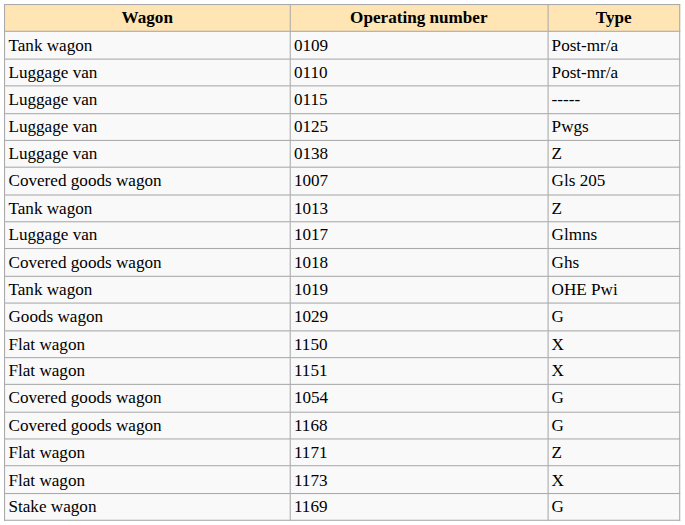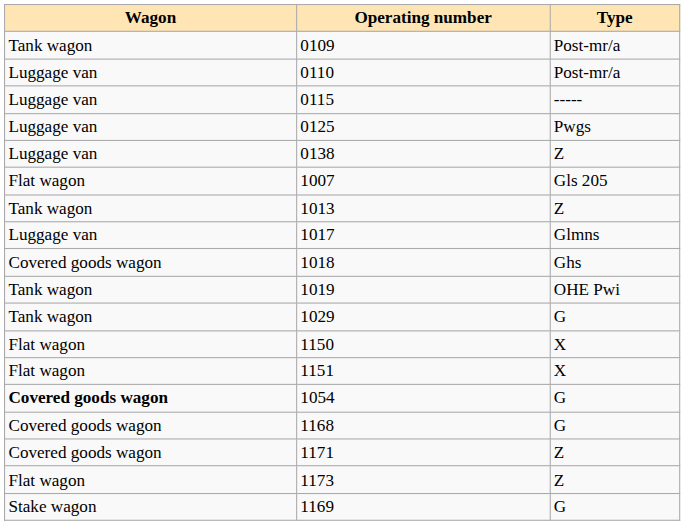1007 | Wagon: Covered goods wagon -> Flat wagon
1029 | Wagon: Goods wagon -> Tank wagon
1054 | Wagon: normal -> bold
1171 | Wagon: Flat wagon -> Covered goods wagon
1173 | Type: X -> Z
